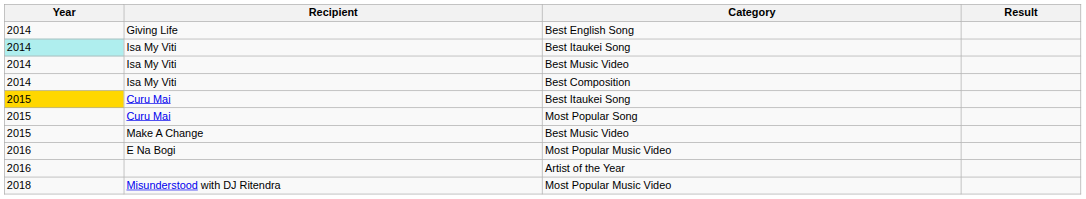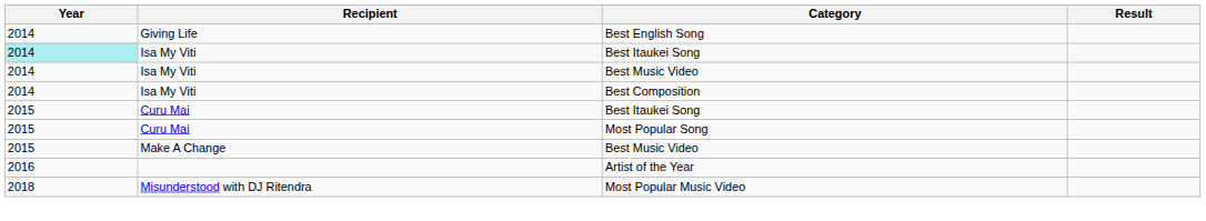Curu Mai / Best Itaukei Song | Year: gold background -> no background
- row: 2016 | E Na Bogi | Most Popular Music Video
